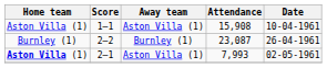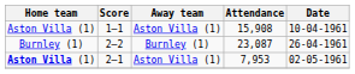2–1 | Attendance: 7,993 -> 7,953
